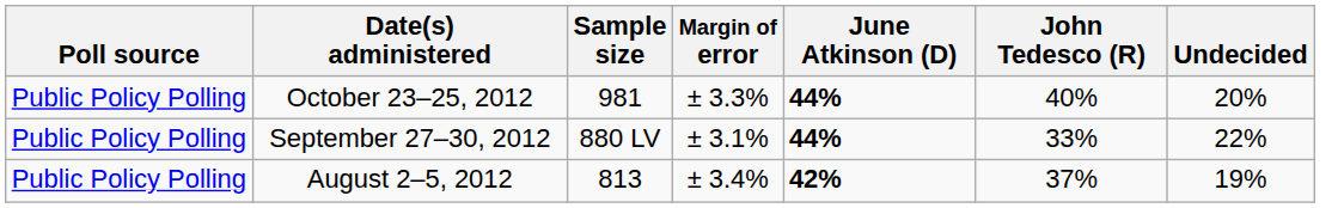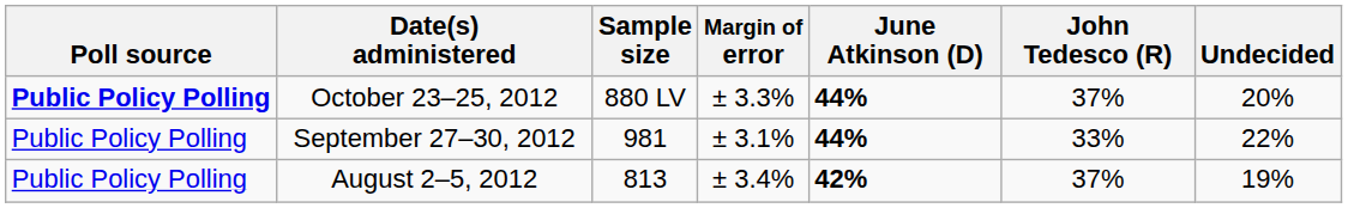October 23–25, 2012 | Poll source: normal -> bold
October 23–25, 2012 | Sample size: 981 -> 880 LV
October 23–25, 2012 | John Tedesco (R): 40% -> 37%
September 27–30, 2012 | Sample size: 880 LV -> 981
